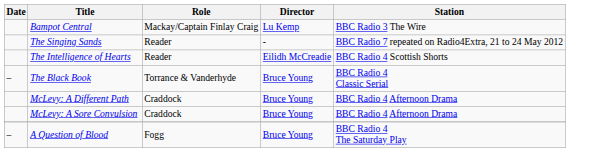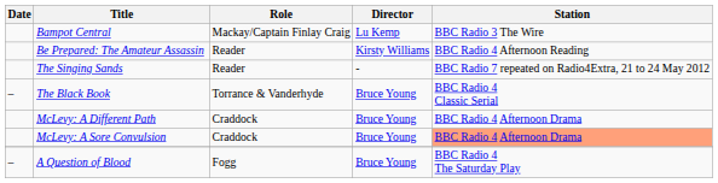+ row: Be Prepared: The Amateur Assassin | Reader | Kirsty Williams | BBC Radio 4 Afternoon Reading
- row: The Intelligence of Hearts | Reader | Eilidh McCreadie | BBC Radio 4 Scottish Shorts
McLevy: A Sore Convulsion | Station: no background -> lightsalmon background
